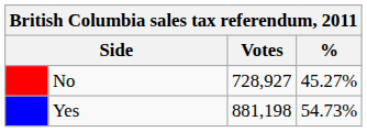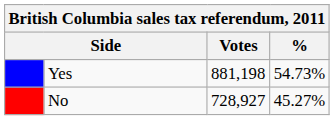rows swapped: Yes <-> No
